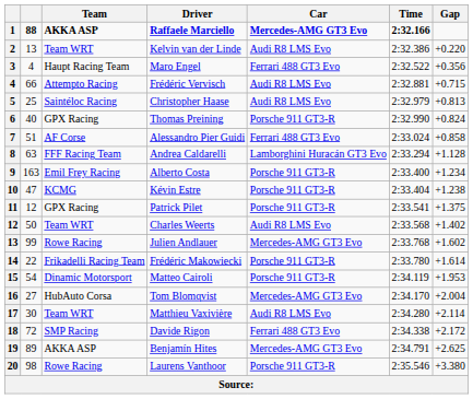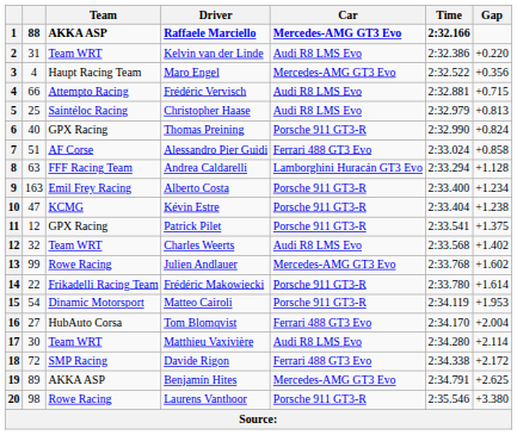Kelvin van der Linde | column 2: 13 -> 31
Maro Engel | Car: Ferrari 488 GT3 Evo -> Mercedes-AMG GT3 Evo
Charles Weerts | column 2: 50 -> 32
Tom Blomqvist | Car: Mercedes-AMG GT3 Evo -> Ferrari 488 GT3 Evo
